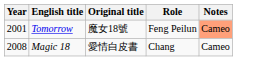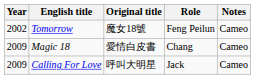Tomorrow | Year: 2001 -> 2002
Tomorrow | Notes: lightsalmon background -> no background
Magic 18 | Year: 2008 -> 2009
+ row: 2009 | Calling For Love | 呼叫大明星 | Jack | Cameo
